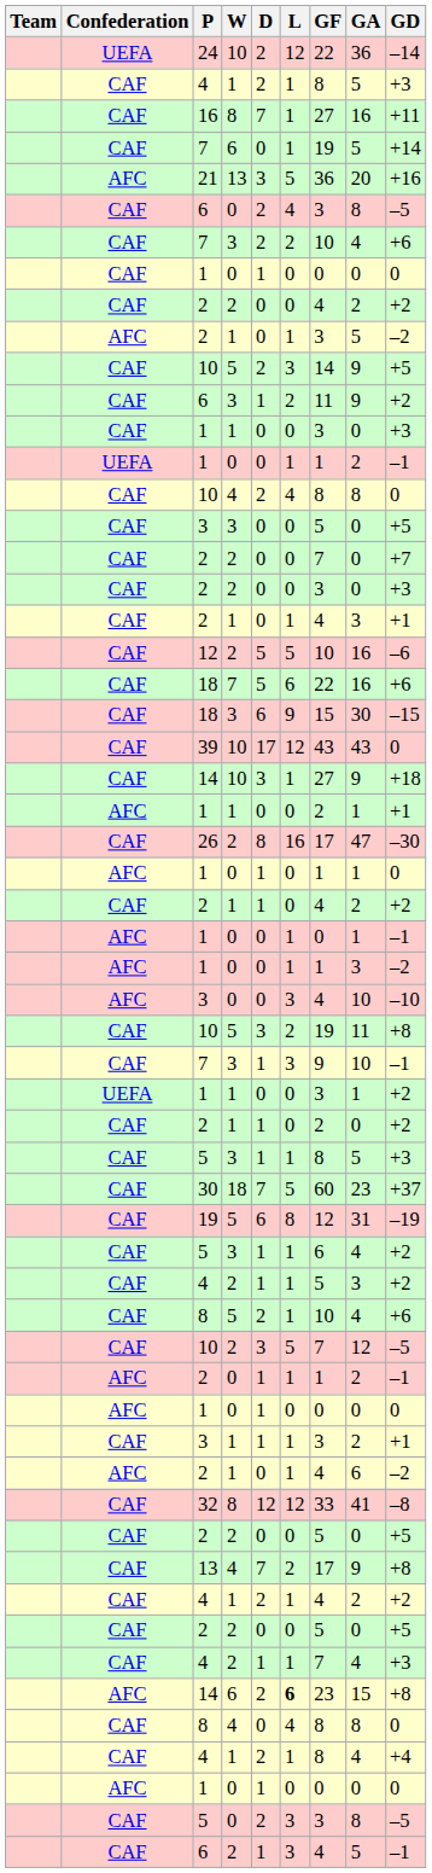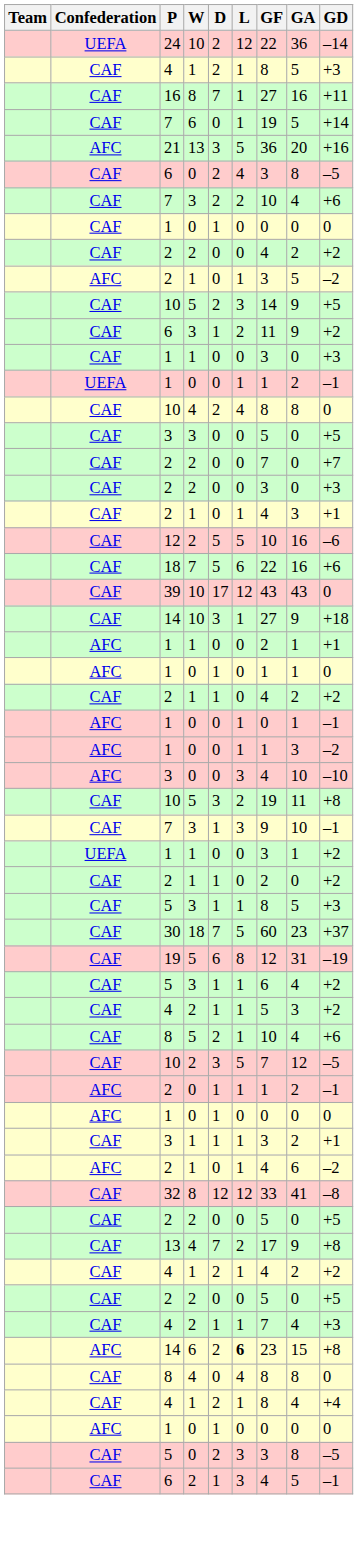- row: CAF | 18 | 3 | 6 | 9 | 15 | 30 | –15
- row: CAF | 26 | 2 | 8 | 16 | 17 | 47 | –30
